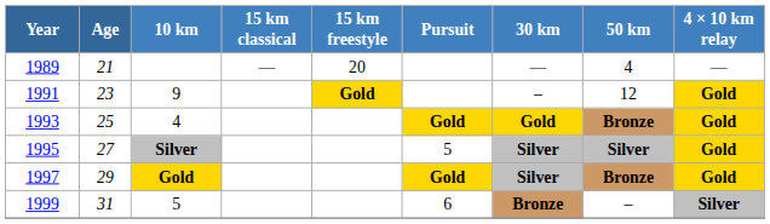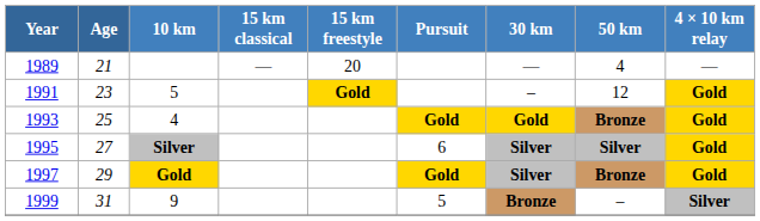1991 | 10 km: 9 -> 5
1995 | Pursuit: 5 -> 6
1999 | 10 km: 5 -> 9
1999 | Pursuit: 6 -> 5
